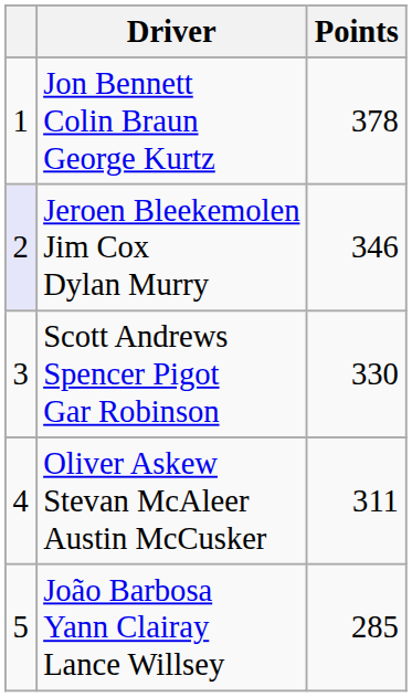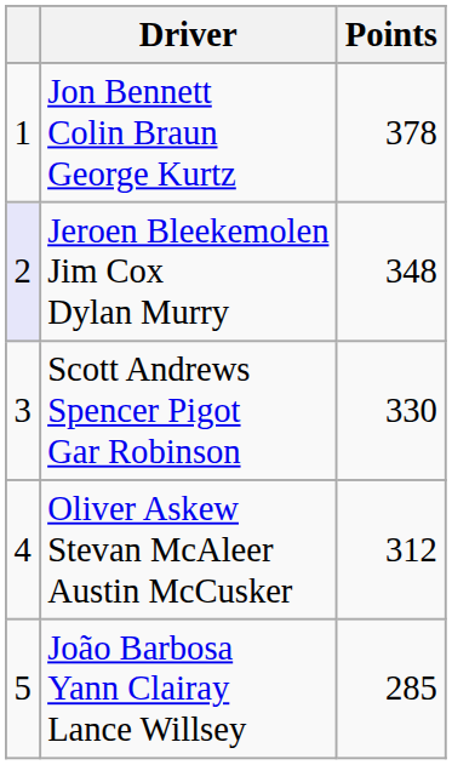Jeroen Bleekemolen Jim Cox Dylan Murry | Points: 346 -> 348
Oliver Askew Stevan McAleer Austin McCusker | Points: 311 -> 312
